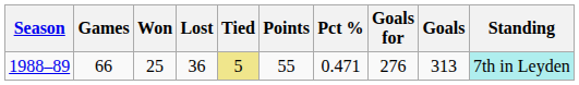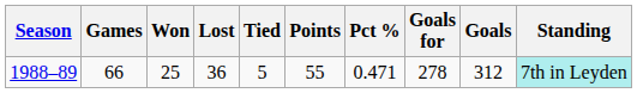1988–89 | Tied: khaki background -> no background
1988–89 | Goals for: 276 -> 278
1988–89 | Goals: 313 -> 312
